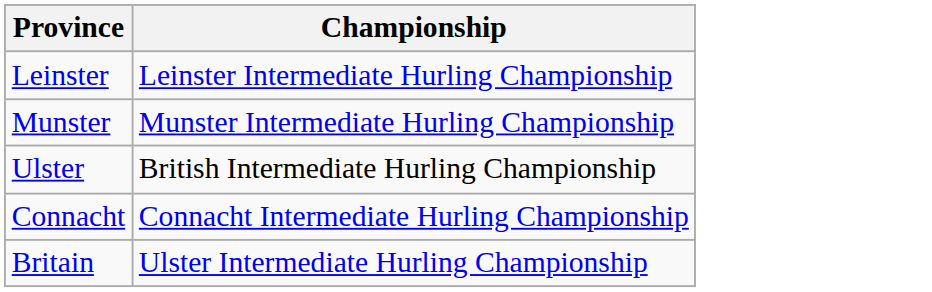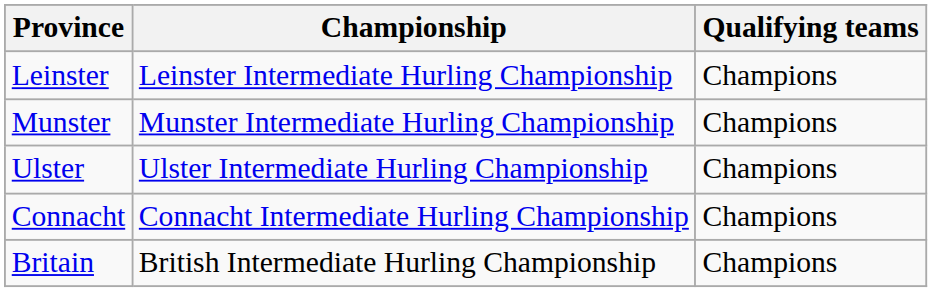+ column: Qualifying teams | Champions | Champions | Champions | Champions | Champions
Ulster | Championship: British Intermediate Hurling Championship -> Ulster Intermediate Hurling Championship
Britain | Championship: Ulster Intermediate Hurling Championship -> British Intermediate Hurling Championship
